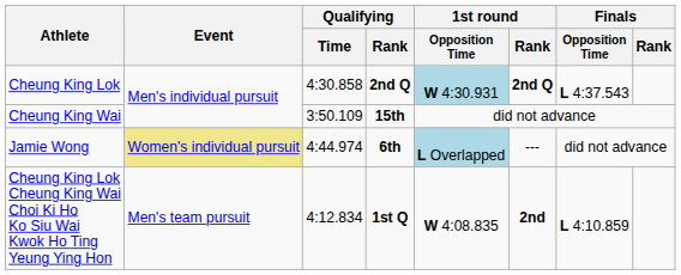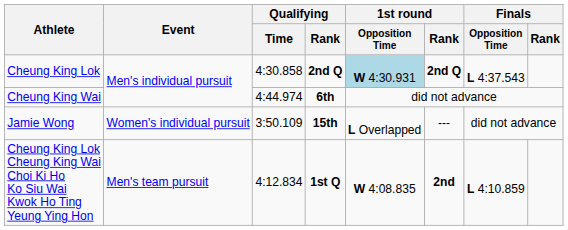Cheung King Wai | Qualifying / Time: 3:50.109 -> 4:44.974
Cheung King Wai | Qualifying / Rank: 15th -> 6th
Jamie Wong | Event: khaki background -> no background
Jamie Wong | Qualifying / Time: 4:44.974 -> 3:50.109
Jamie Wong | Qualifying / Rank: 6th -> 15th
Jamie Wong | 1st round / Opposition Time: lightblue background -> no background
